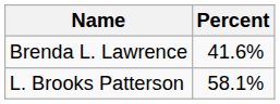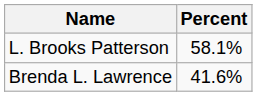rows swapped: L. Brooks Patterson <-> Brenda L. Lawrence
